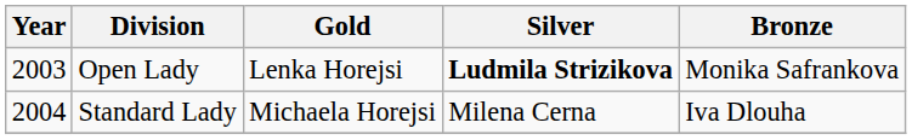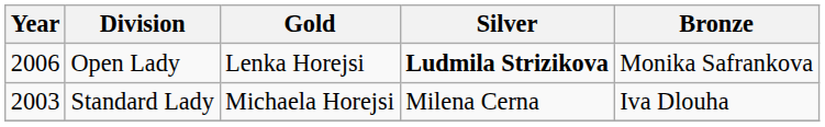Open Lady | Year: 2003 -> 2006
Standard Lady | Year: 2004 -> 2003
